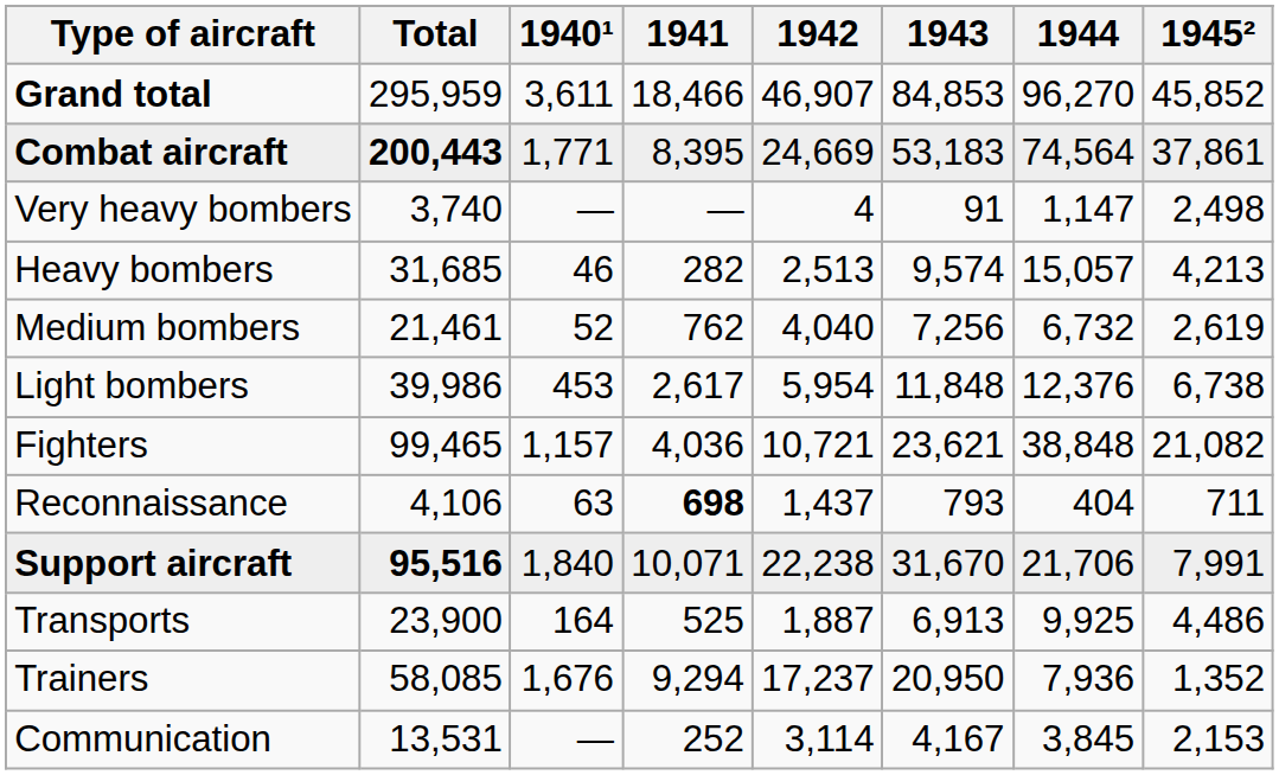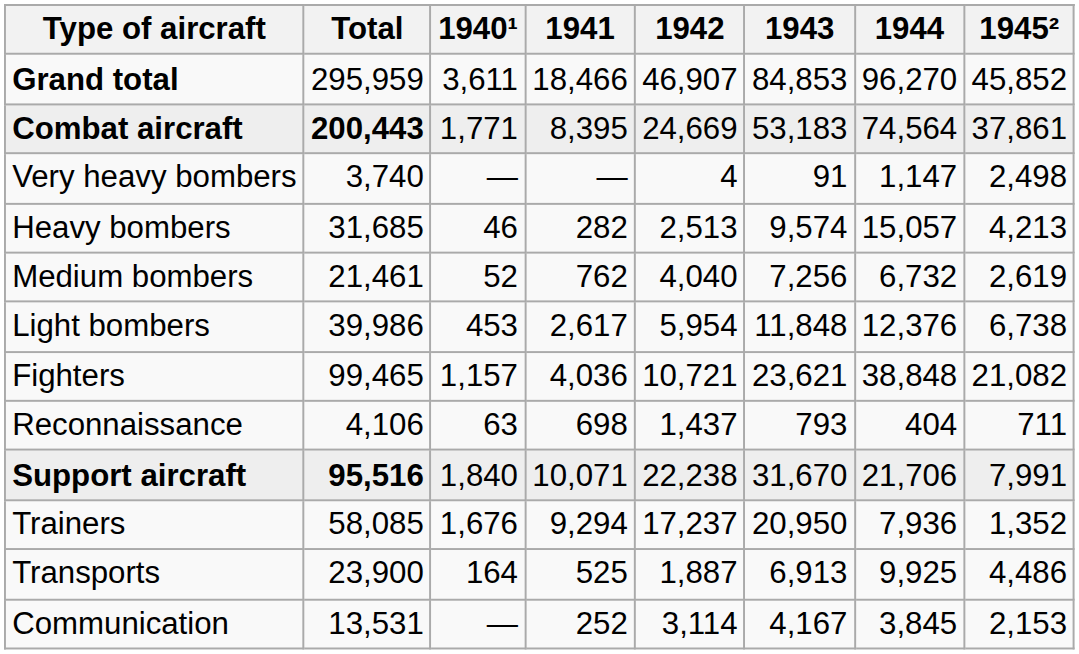Reconnaissance | 1941: bold -> normal
rows swapped: Transports <-> Trainers
